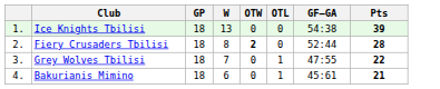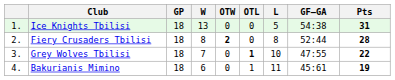+ column: L | 5 | 8 | 10 | 11
Ice Knights Tbilisi | Pts: 39 -> 31
Grey Wolves Tbilisi | OTL: normal -> bold
Bakurianis Mimino | Pts: 21 -> 19
